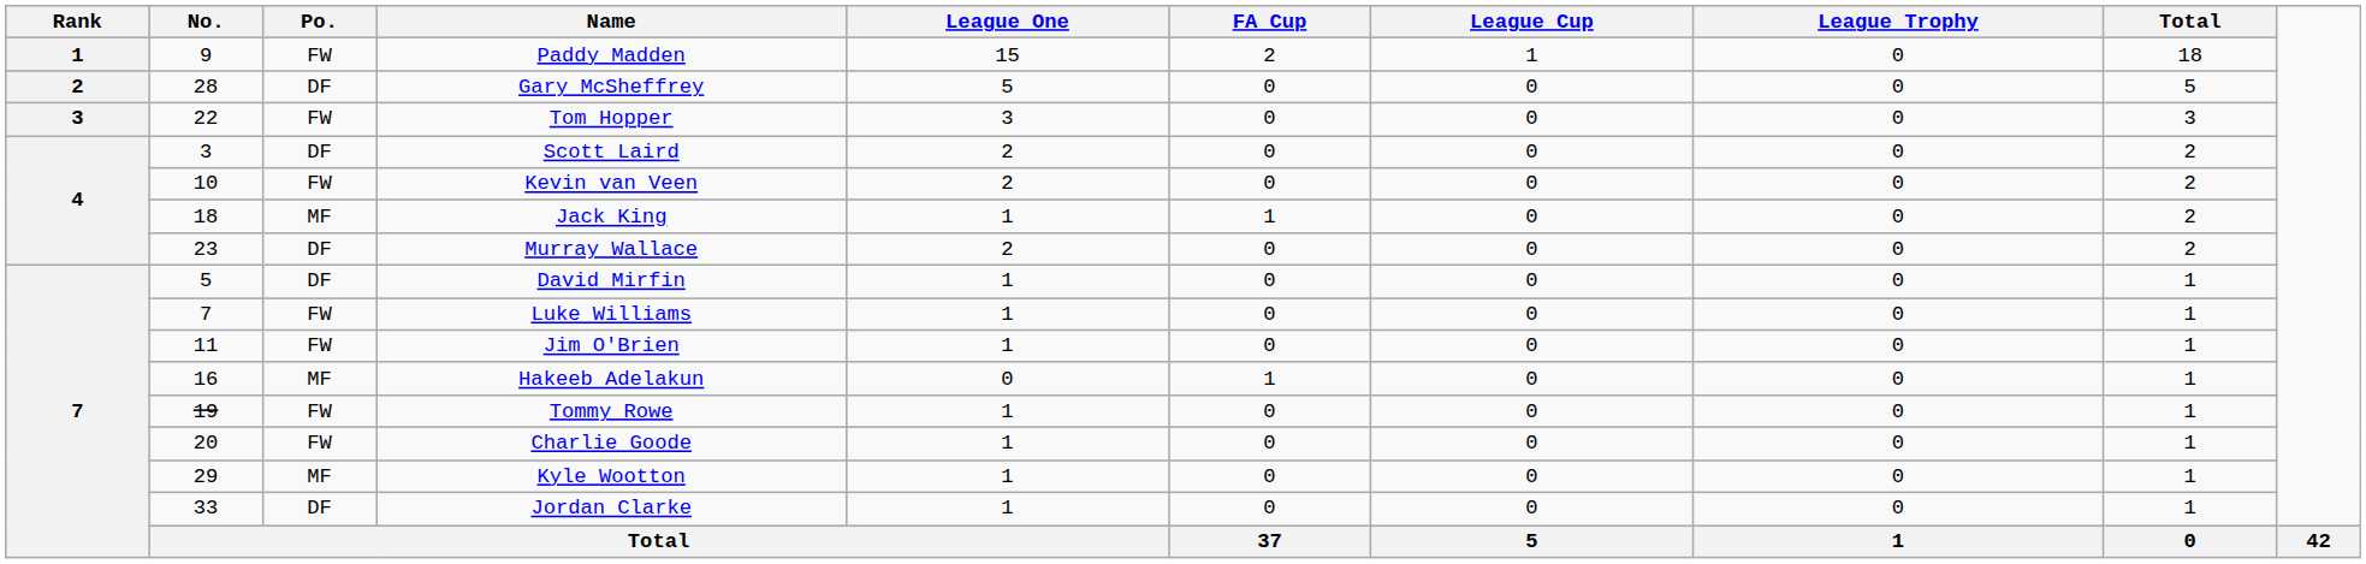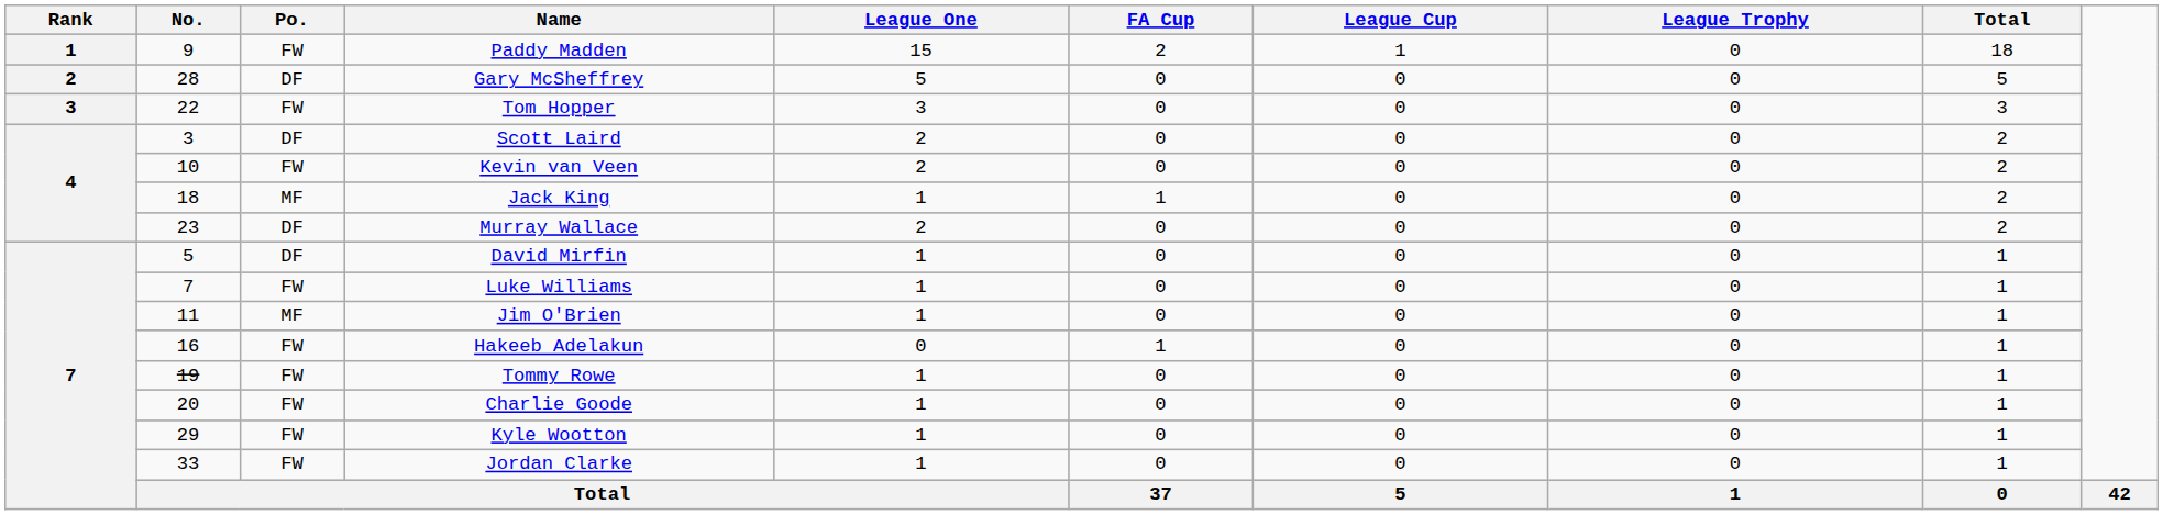Jim O'Brien | Po.: FW -> MF
Hakeeb Adelakun | Po.: MF -> FW
Kyle Wootton | Po.: MF -> FW
Jordan Clarke | Po.: DF -> FW
